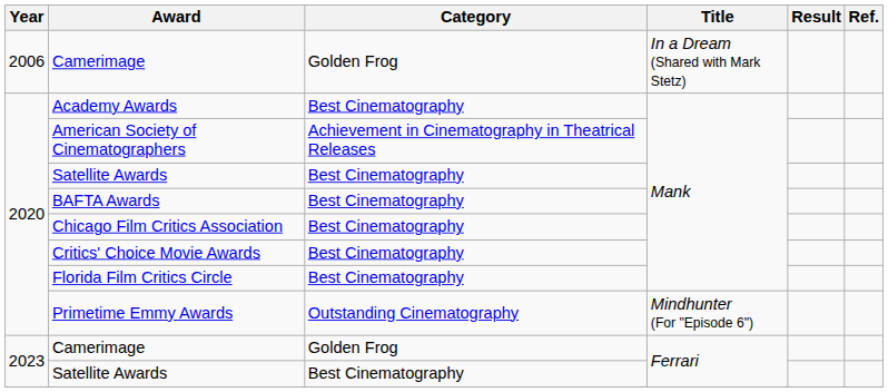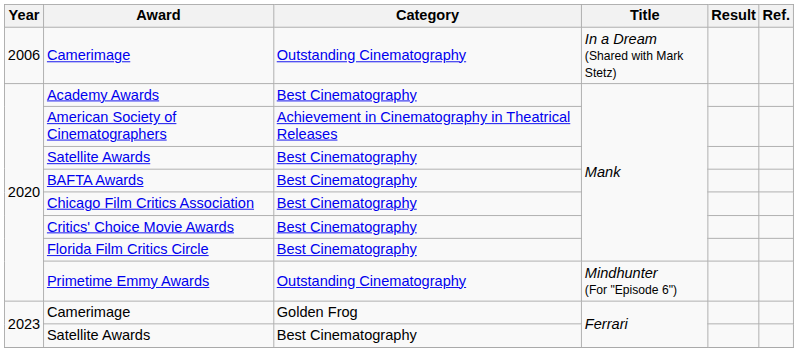Camerimage / In a Dream (Shared with Mark Stetz) | Category: Golden Frog -> Outstanding Cinematography
